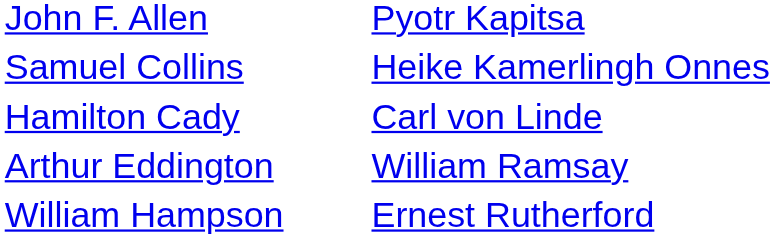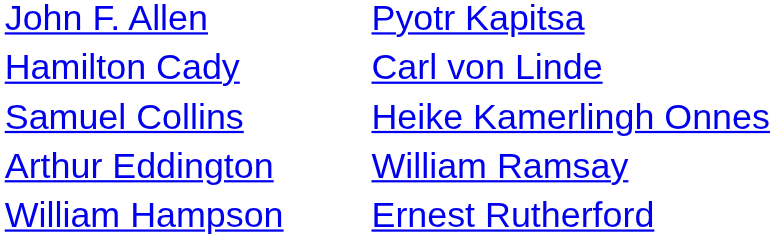rows swapped: Hamilton Cady <-> Samuel Collins
